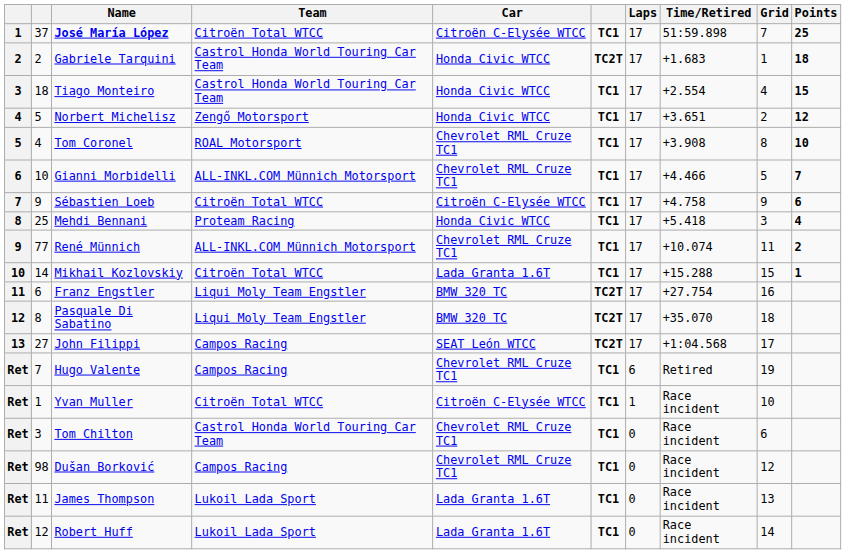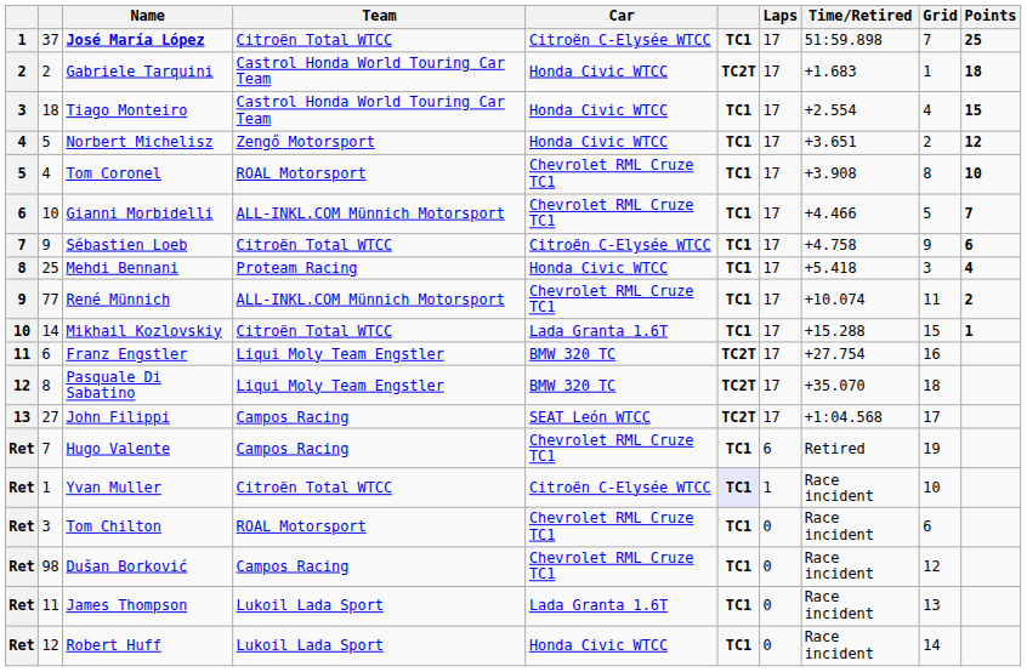Yvan Muller | column 6: no background -> lavender background
Tom Chilton | Team: Castrol Honda World Touring Car Team -> ROAL Motorsport
Robert Huff | Car: Lada Granta 1.6T -> Honda Civic WTCC
